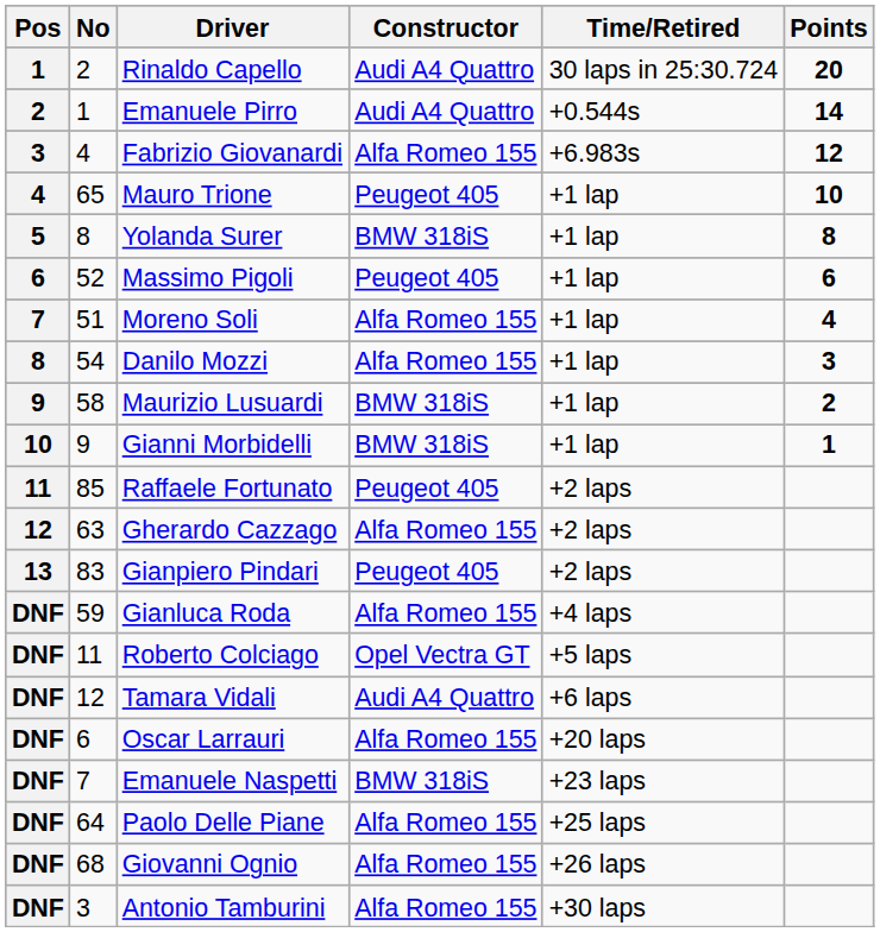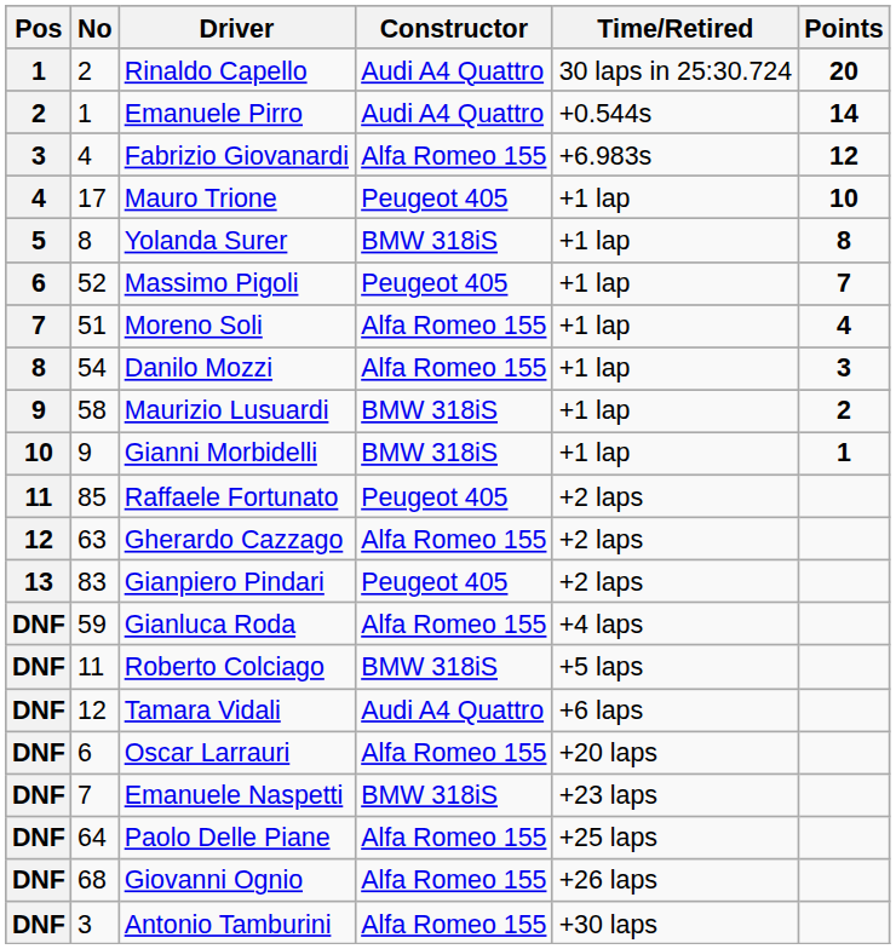Mauro Trione | No: 65 -> 17
Massimo Pigoli | Points: 6 -> 7
Roberto Colciago | Constructor: Opel Vectra GT -> BMW 318iS
